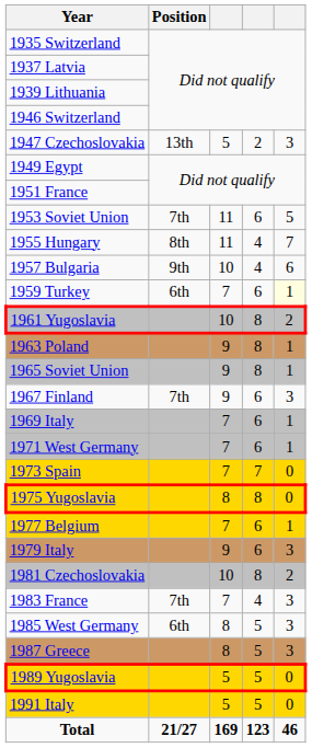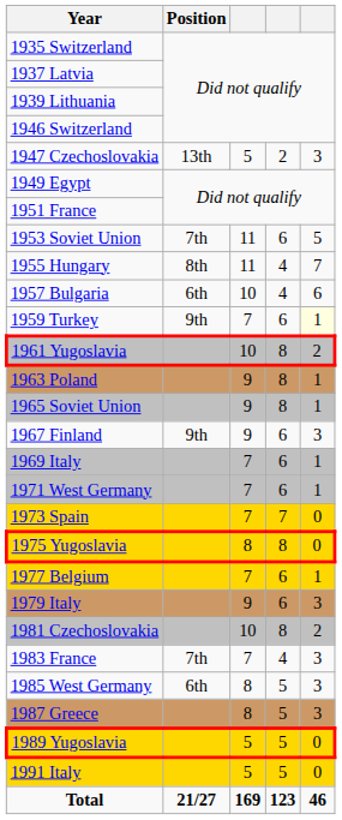1957 Bulgaria | Position: 9th -> 6th
1959 Turkey | Position: 6th -> 9th
1967 Finland | Position: 7th -> 9th
